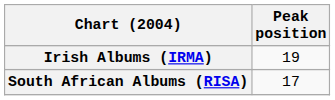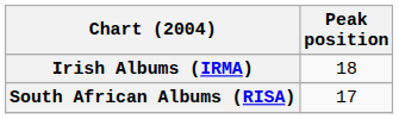Irish Albums (IRMA) | Peak position: 19 -> 18
